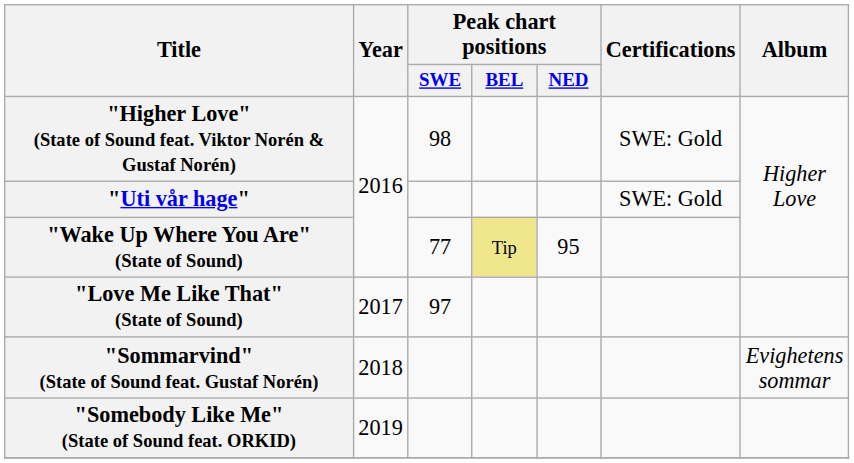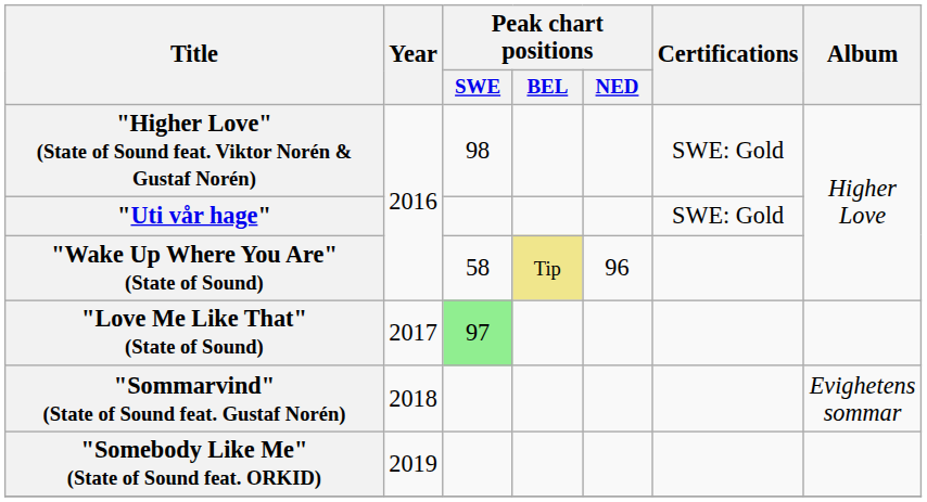"Wake Up Where You Are" (State of Sound) | Peak chart positions / SWE: 77 -> 58
"Wake Up Where You Are" (State of Sound) | Peak chart positions / NED: 95 -> 96
"Love Me Like That" (State of Sound) | Peak chart positions / SWE: no background -> lightgreen background
